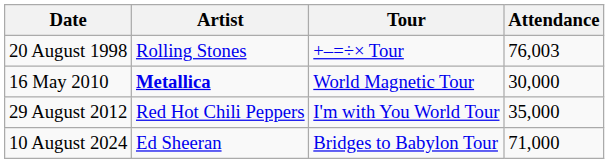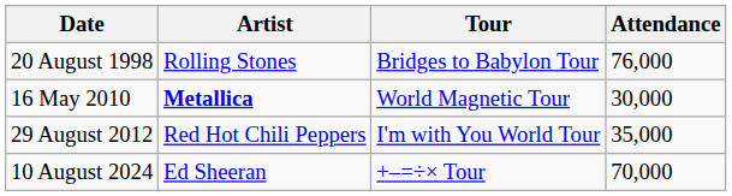20 August 1998 | Tour: +–=÷× Tour -> Bridges to Babylon Tour
20 August 1998 | Attendance: 76,003 -> 76,000
10 August 2024 | Tour: Bridges to Babylon Tour -> +–=÷× Tour
10 August 2024 | Attendance: 71,000 -> 70,000
